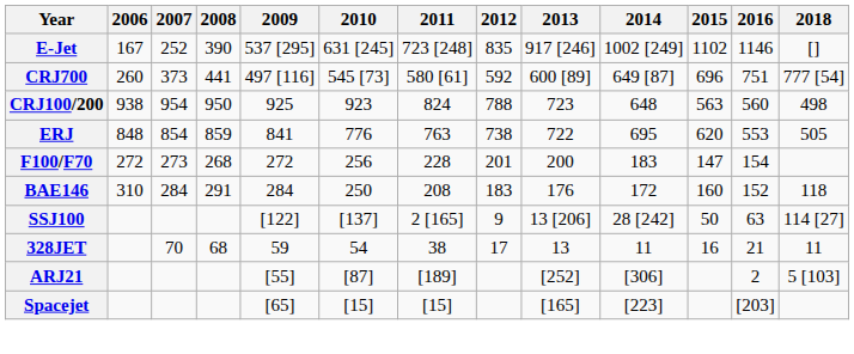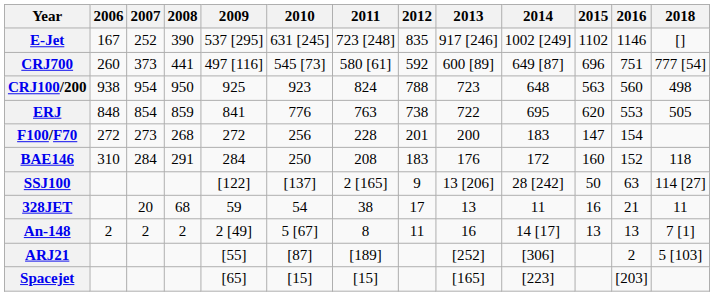328JET | 2007: 70 -> 20
+ row: An-148 | 2 | 2 | 2 | 2 [49] | 5 [67] | 8 | 11 | 16 | 14 [17] | 13 | 13 | 7 [1]
